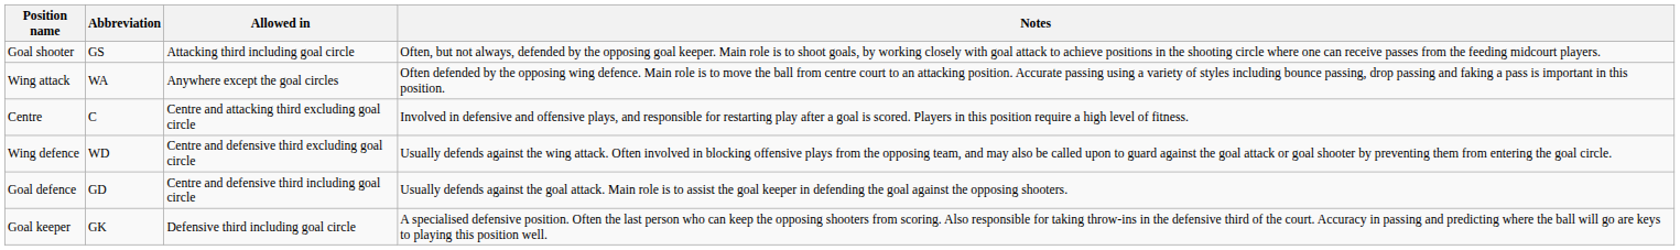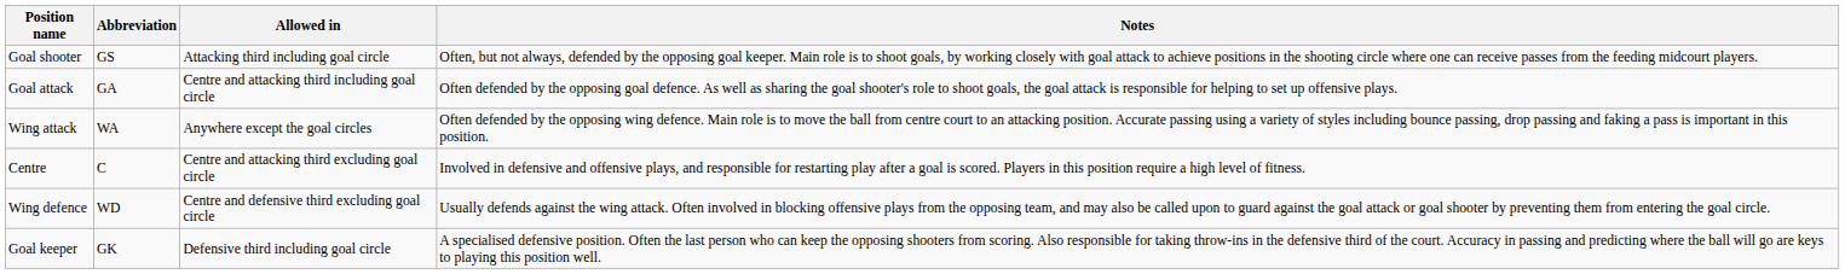+ row: Goal attack | GA | Centre and attacking third including goal circle | Often defended by the opposing goal defence. As well as sharing the goal shooter's role to shoot goals, the goal attack is responsible for helping to set up offensive plays.
- row: Goal defence | GD | Centre and defensive third including goal circle | Usually defends against the goal attack. Main role is to assist the goal keeper in defending the goal against the opposing shooters.
